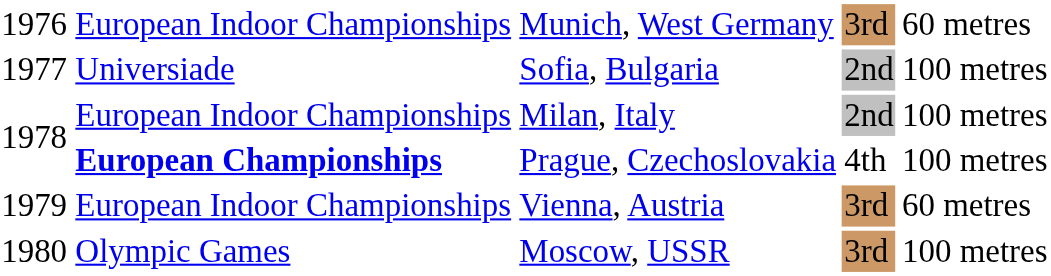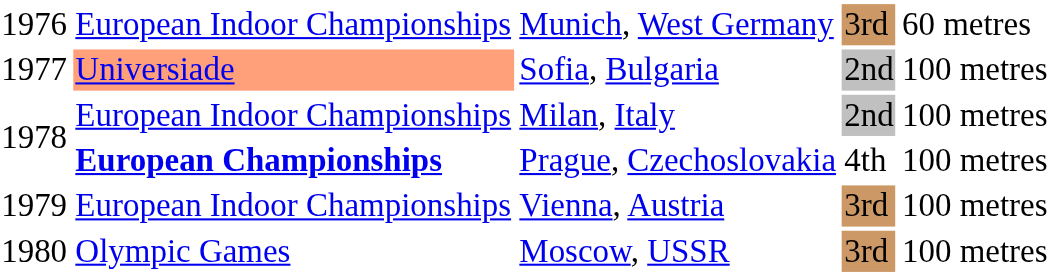Sofia, Bulgaria | column 2: no background -> lightsalmon background
Vienna, Austria | column 5: 60 metres -> 100 metres
